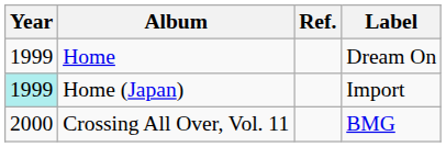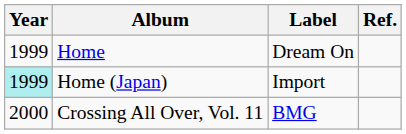columns swapped: Label <-> Ref.
